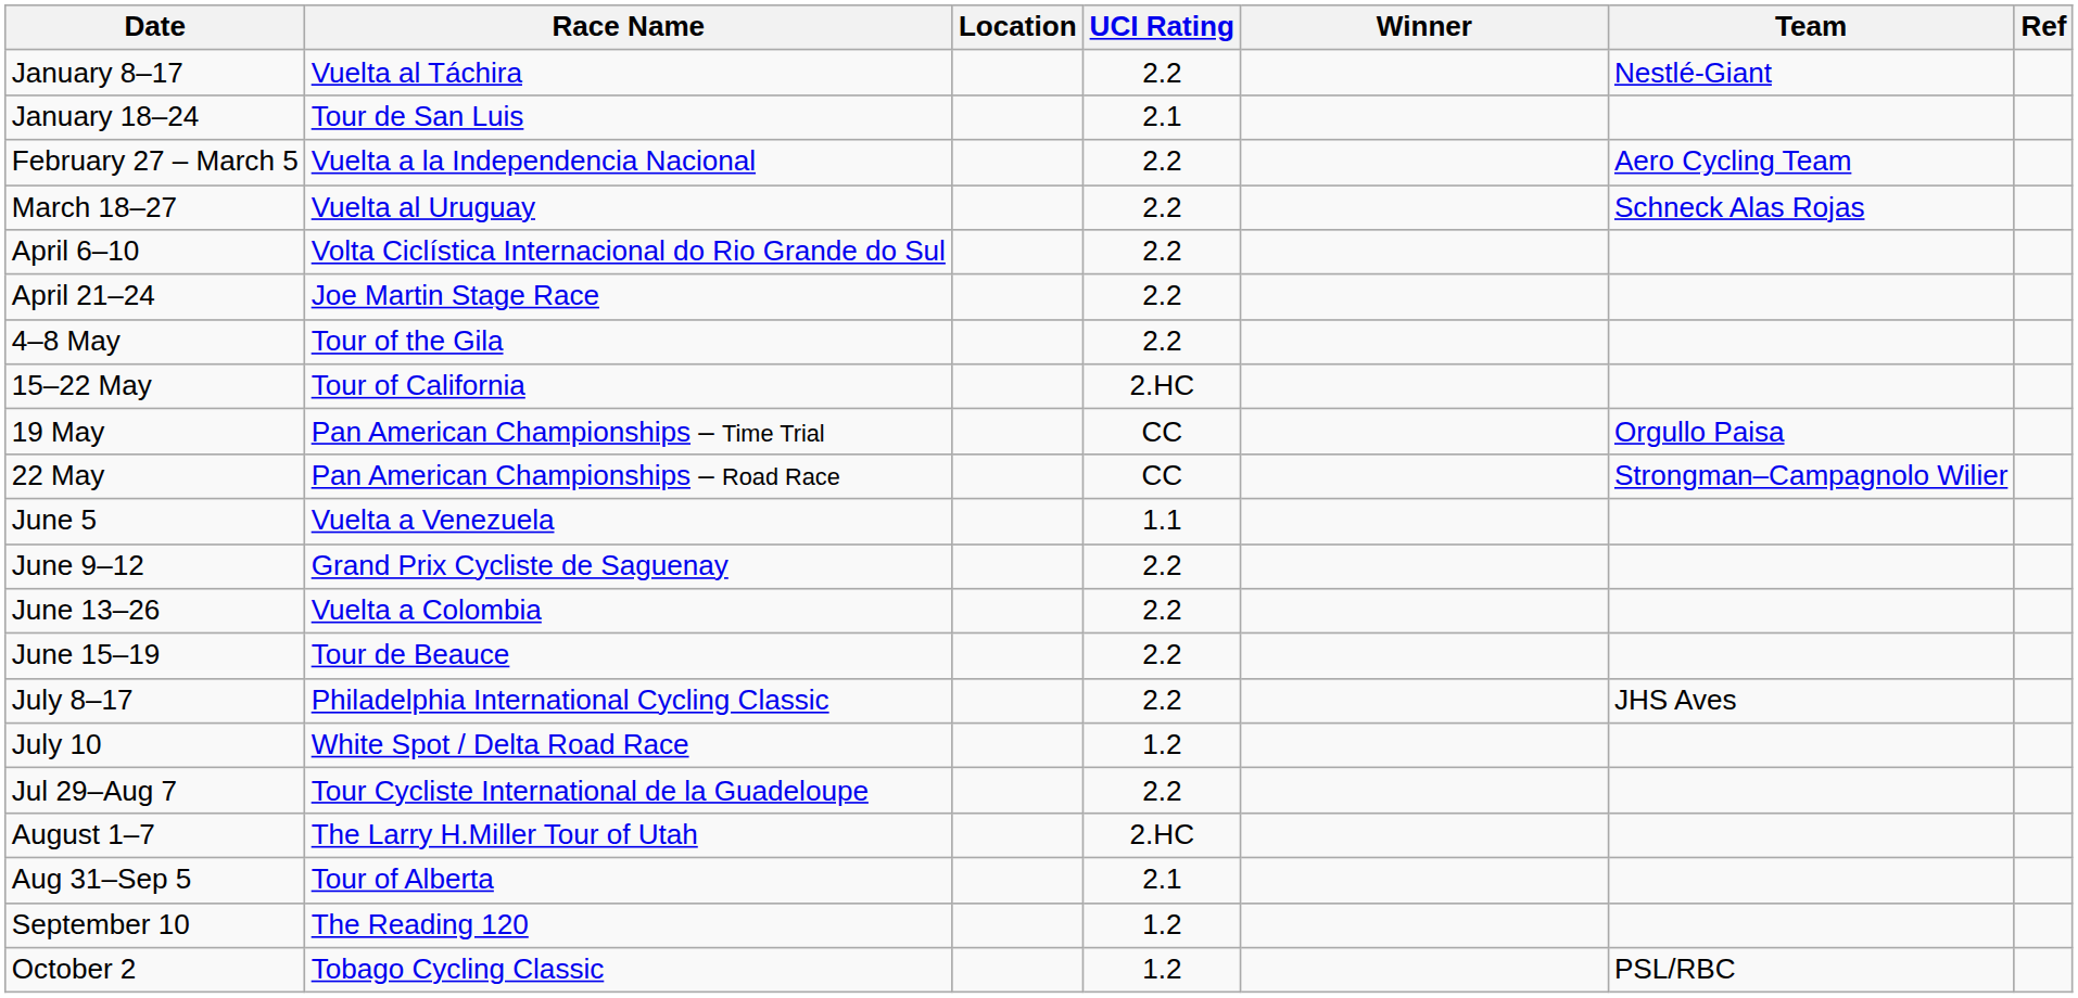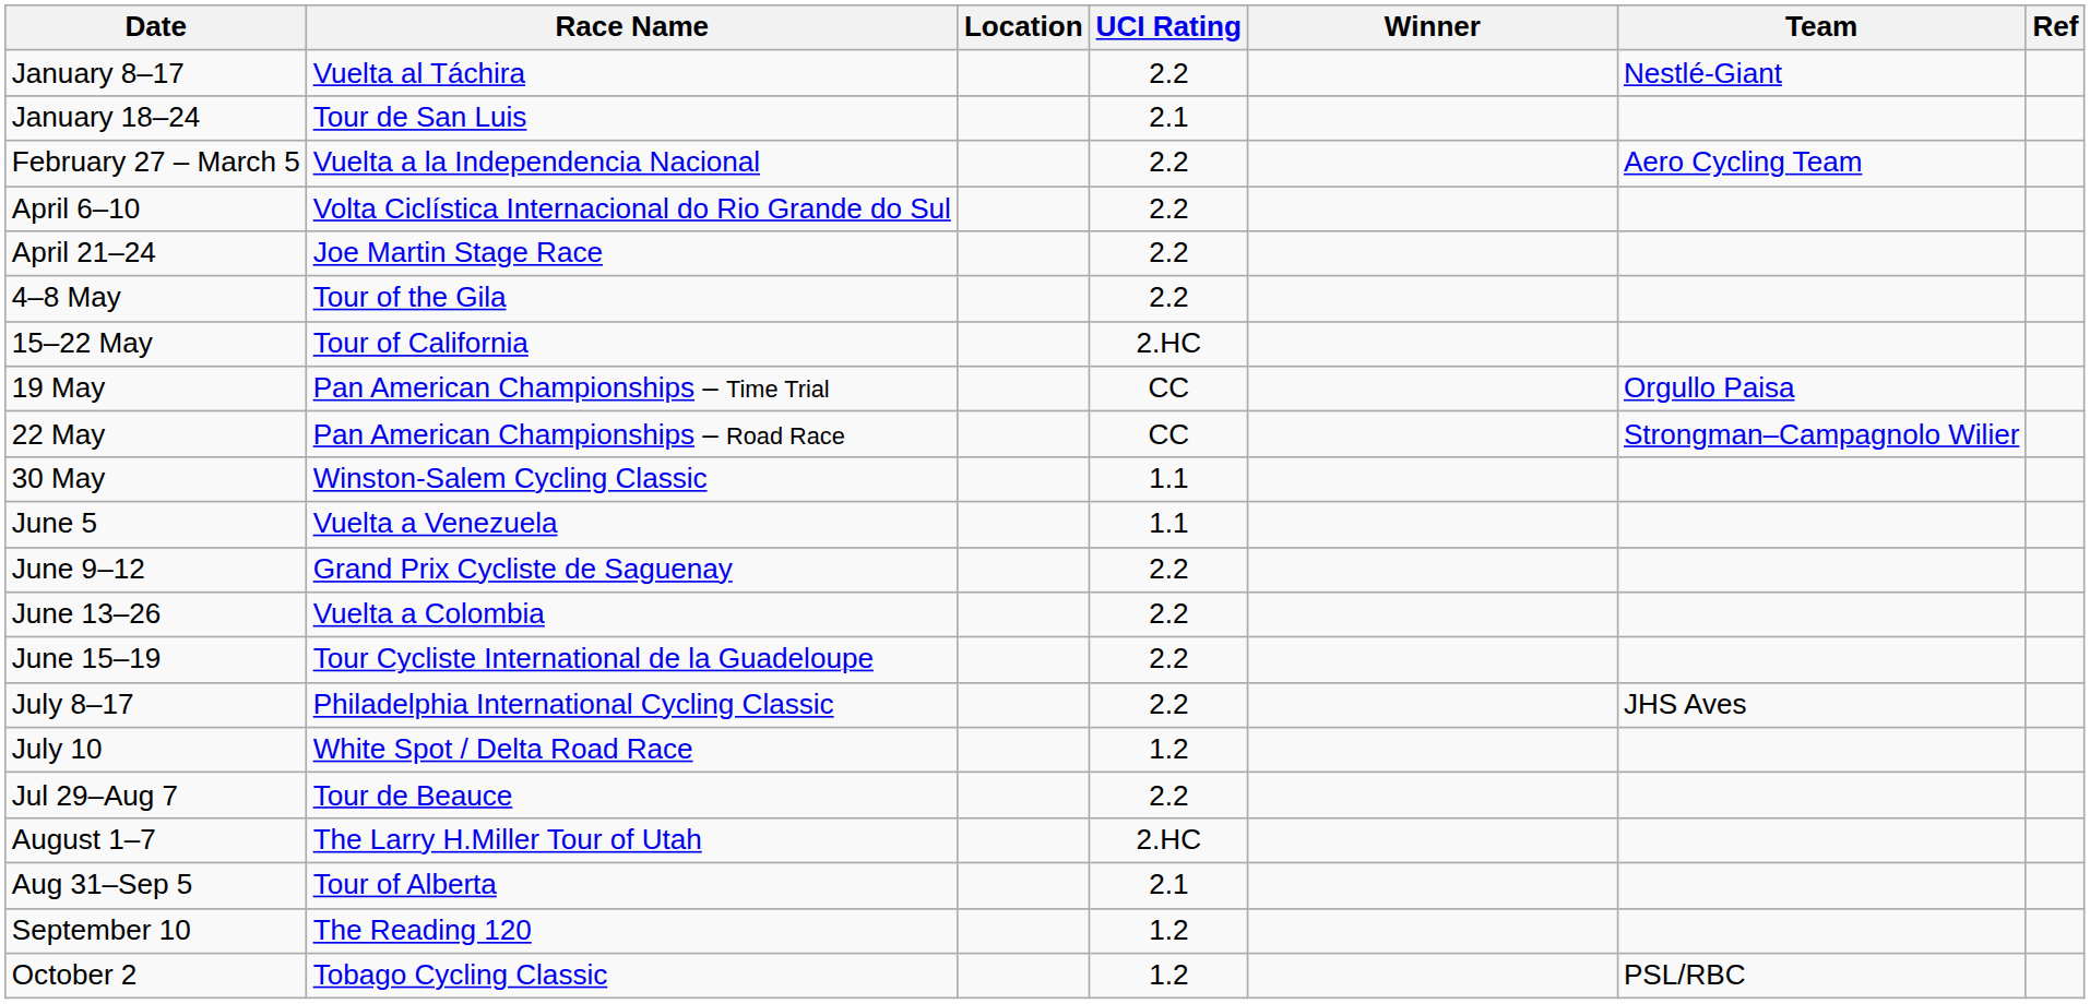- row: March 18–27 | Vuelta al Uruguay | 2.2 | Schneck Alas Rojas
+ row: 30 May | Winston-Salem Cycling Classic | 1.1
June 15–19 | Race Name: Tour de Beauce -> Tour Cycliste International de la Guadeloupe
Jul 29–Aug 7 | Race Name: Tour Cycliste International de la Guadeloupe -> Tour de Beauce
